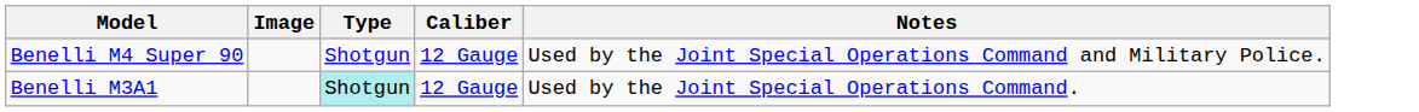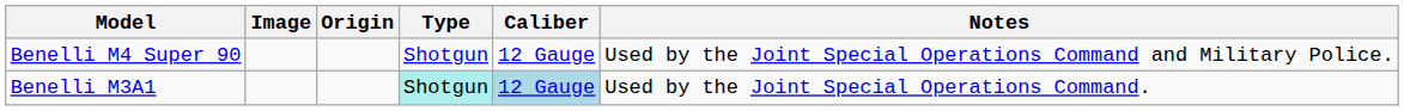+ column: Origin
Benelli M3A1 | Caliber: no background -> lightblue background
